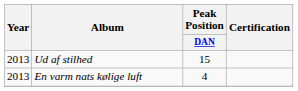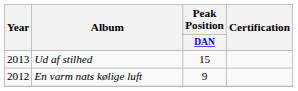En varm nats kølige luft | Year: 2013 -> 2012
En varm nats kølige luft | Peak Position / DAN: 4 -> 9
